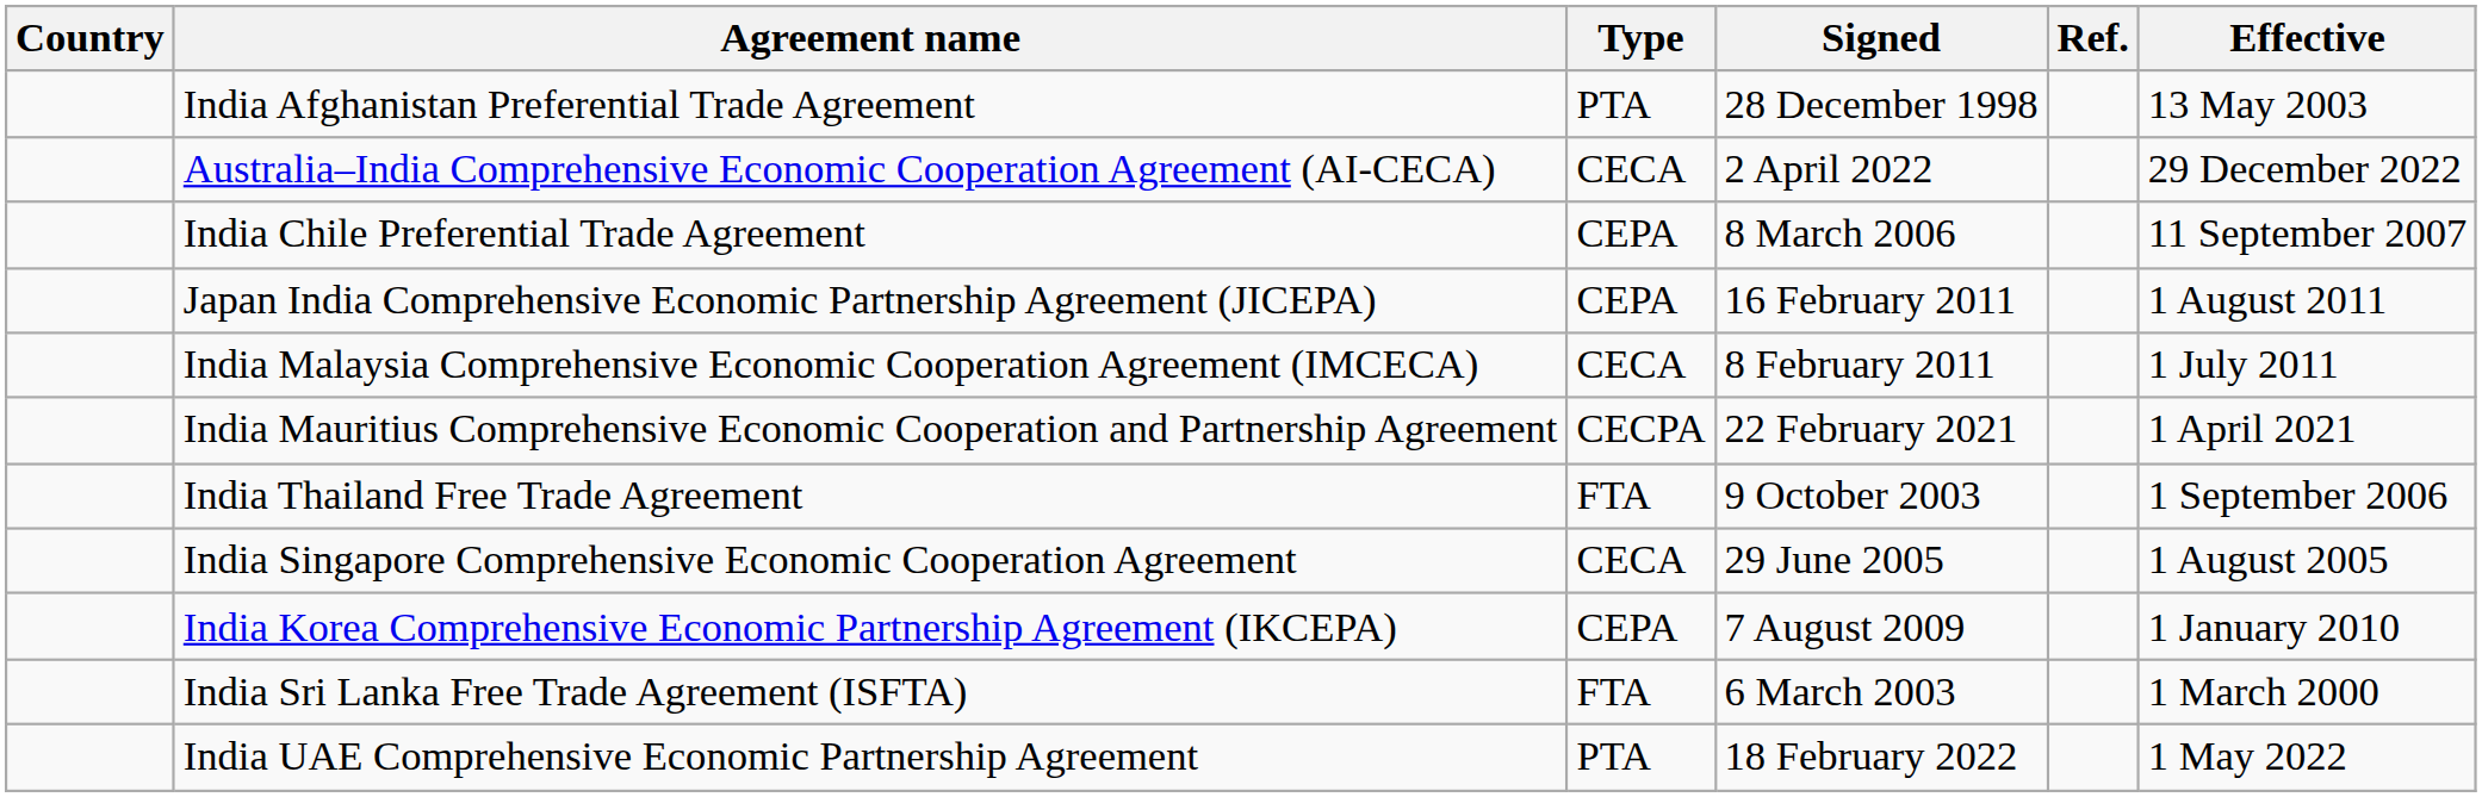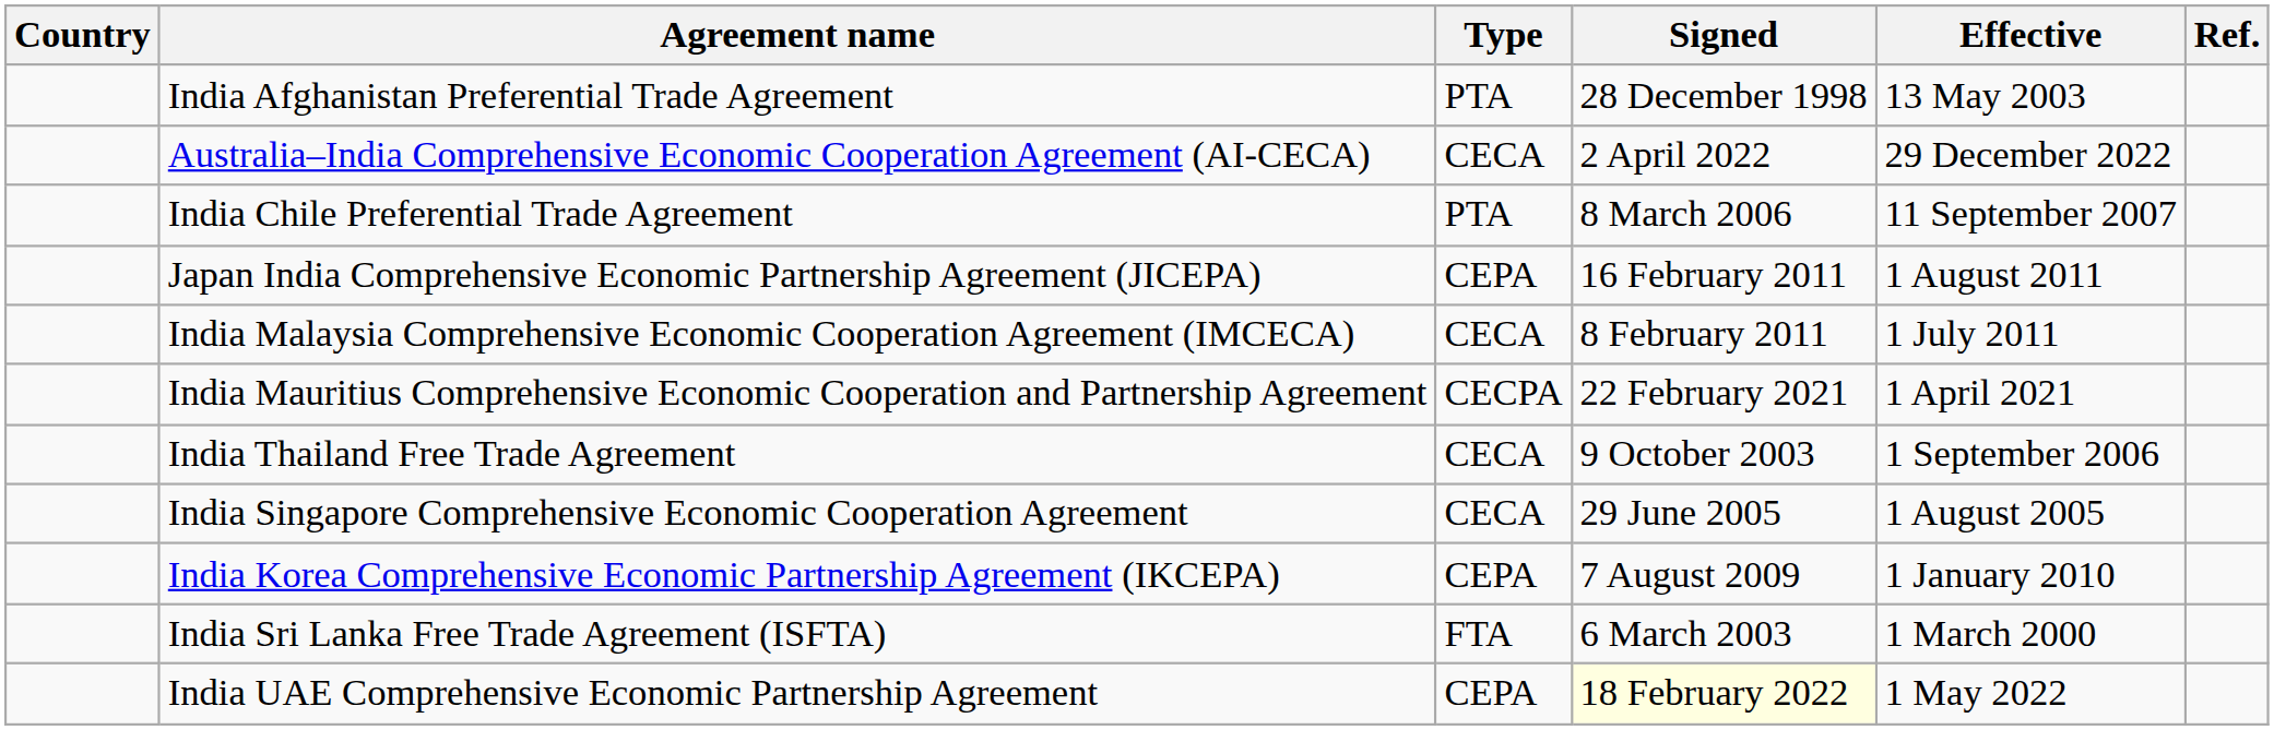columns swapped: Effective <-> Ref.
India Chile Preferential Trade Agreement | Type: CEPA -> PTA
India Thailand Free Trade Agreement | Type: FTA -> CECA
India UAE Comprehensive Economic Partnership Agreement | Type: PTA -> CEPA
India UAE Comprehensive Economic Partnership Agreement | Signed: no background -> lightyellow background
